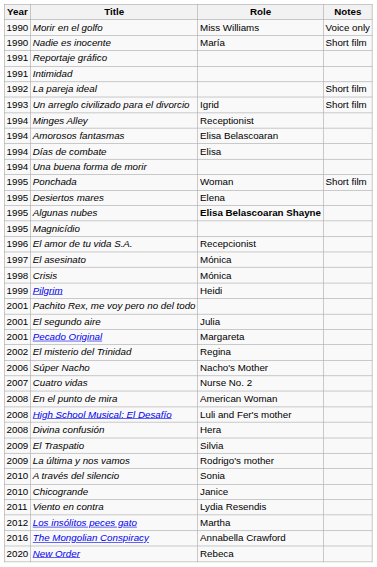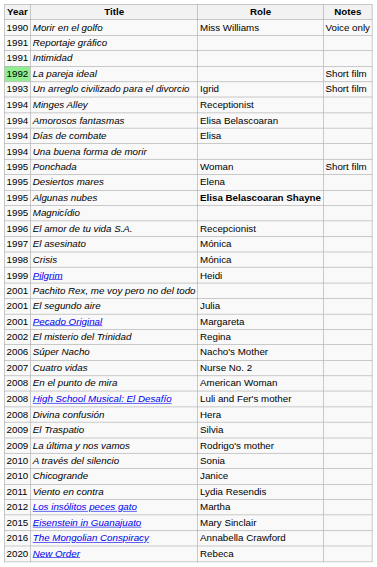- row: 1990 | Nadie es inocente | María | Short film
La pareja ideal | Year: no background -> lightgreen background
+ row: 2015 | Eisenstein in Guanajuato | Mary Sinclair
